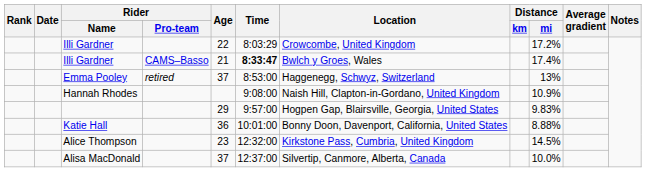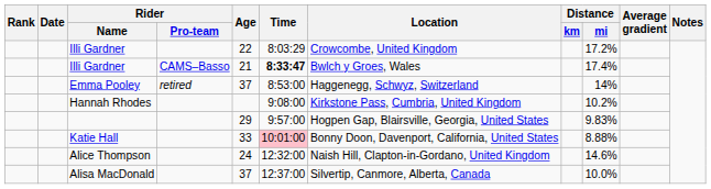Emma Pooley | Distance / mi: 13% -> 14%
Hannah Rhodes | Location: Naish Hill, Clapton-in-Gordano, United Kingdom -> Kirkstone Pass, Cumbria, United Kingdom
Hannah Rhodes | Distance / mi: 10.9% -> 10.2%
Katie Hall | Age: 36 -> 33
Katie Hall | Time: no background -> pink background
Alice Thompson | Age: 23 -> 24
Alice Thompson | Location: Kirkstone Pass, Cumbria, United Kingdom -> Naish Hill, Clapton-in-Gordano, United Kingdom
Alice Thompson | Distance / mi: 14.5% -> 14.6%
